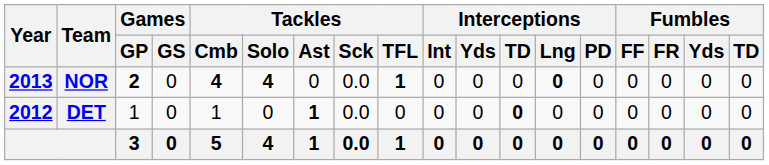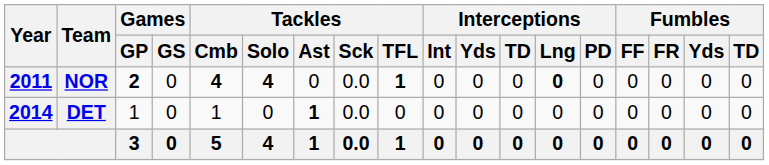NOR | Year: 2013 -> 2011
DET | Year: 2012 -> 2014
DET | Interceptions / TD: bold -> normal
